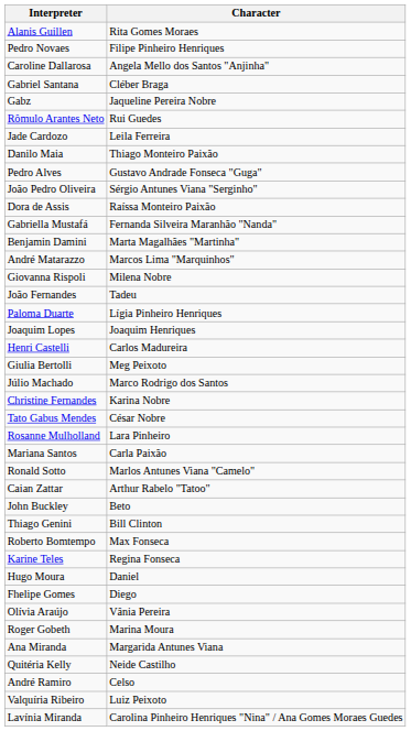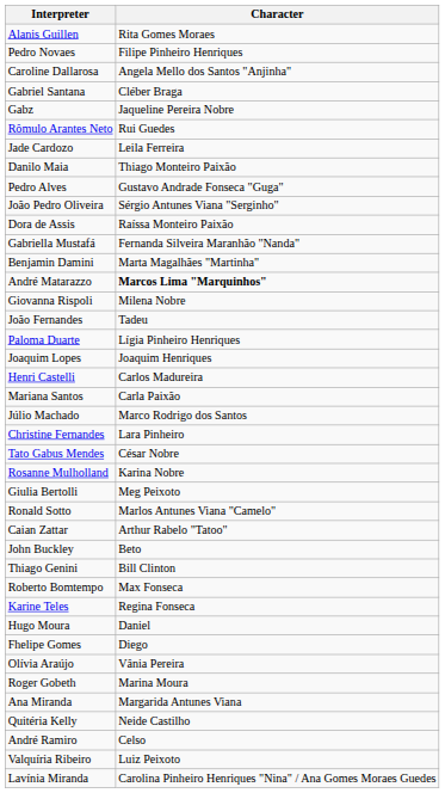André Matarazzo | Character: normal -> bold
rows swapped: Mariana Santos <-> Giulia Bertolli
Christine Fernandes | Character: Karina Nobre -> Lara Pinheiro
Rosanne Mulholland | Character: Lara Pinheiro -> Karina Nobre
